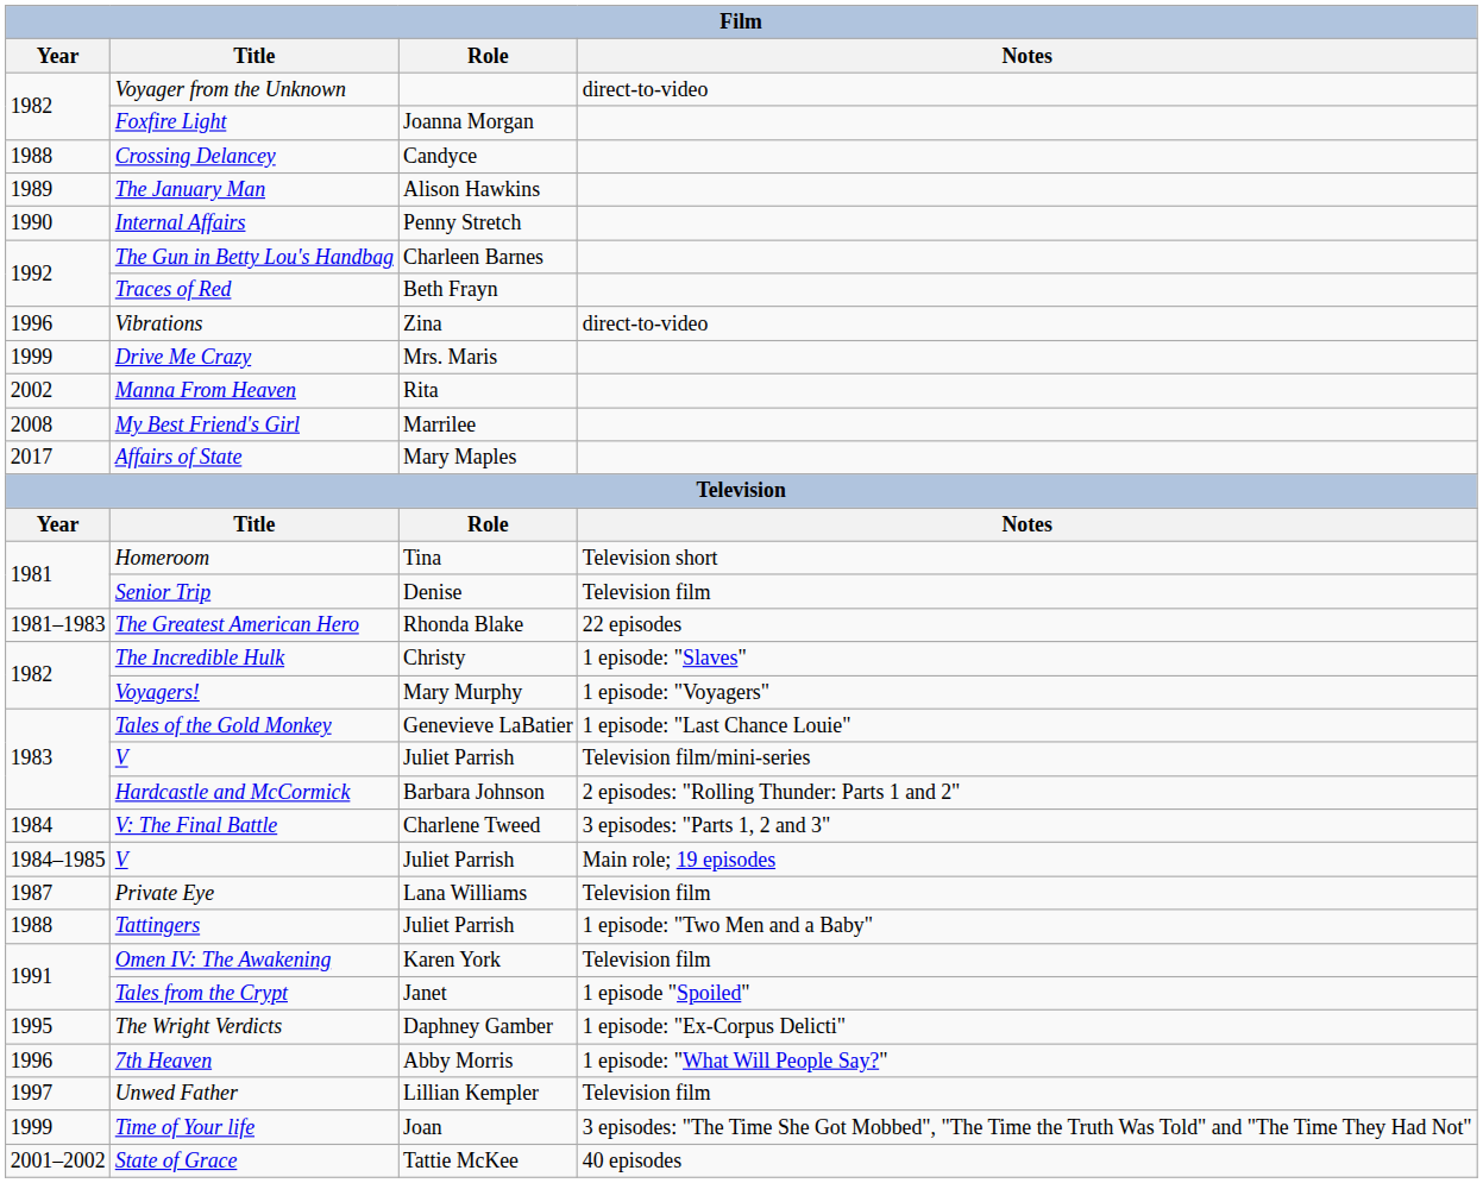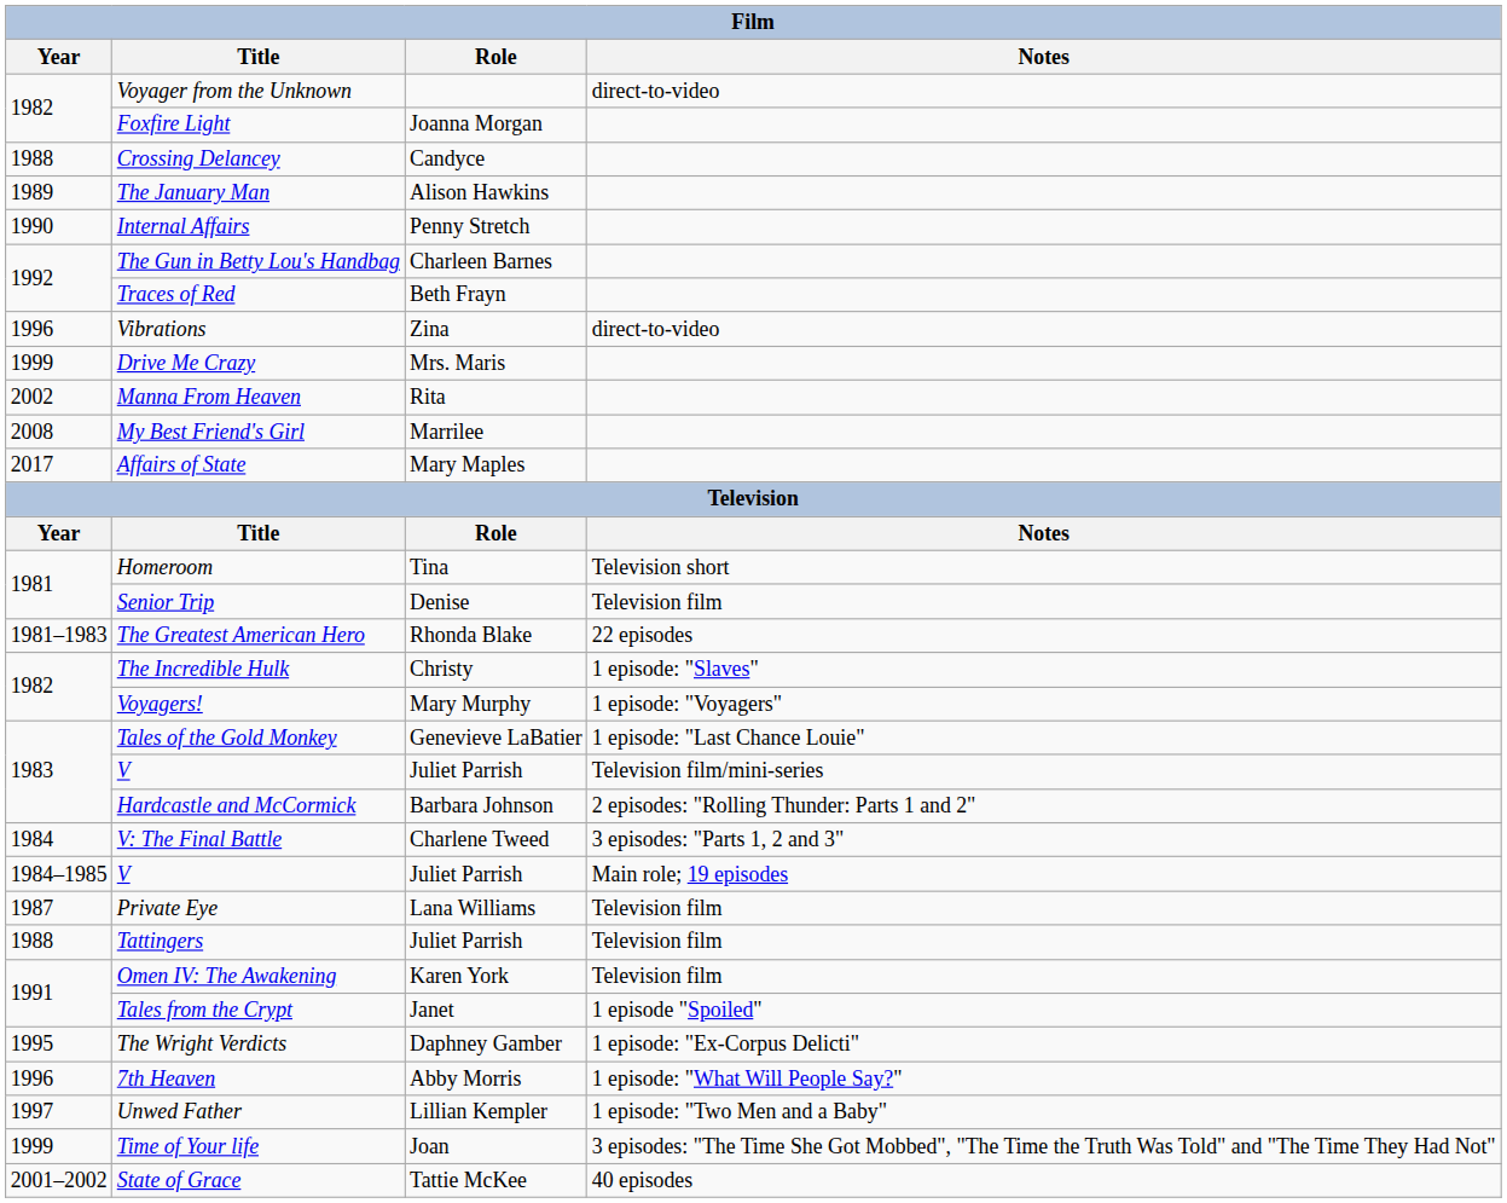Tattingers | Notes: 1 episode: "Two Men and a Baby" -> Television film
Unwed Father | Notes: Television film -> 1 episode: "Two Men and a Baby"
